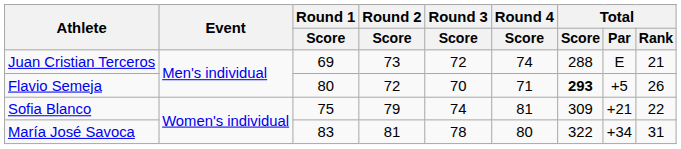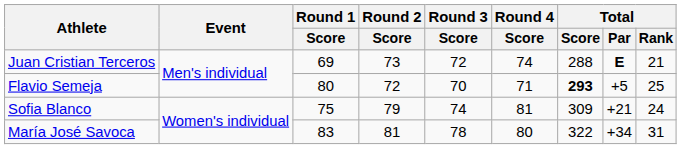Juan Cristian Terceros | Total / Par: normal -> bold
Flavio Semeja | Total / Rank: 26 -> 25
Sofia Blanco | Total / Rank: 22 -> 24
